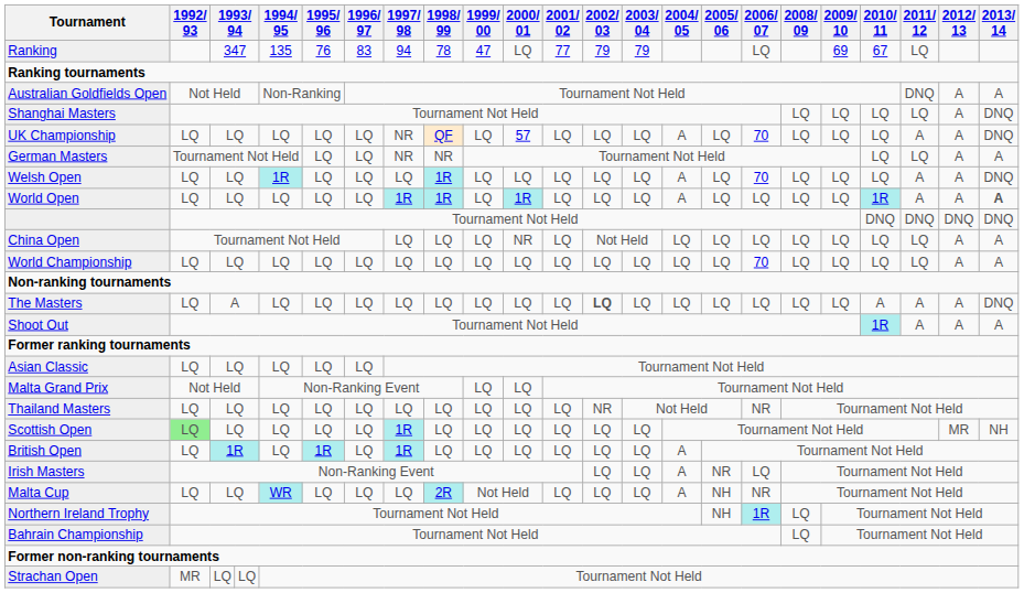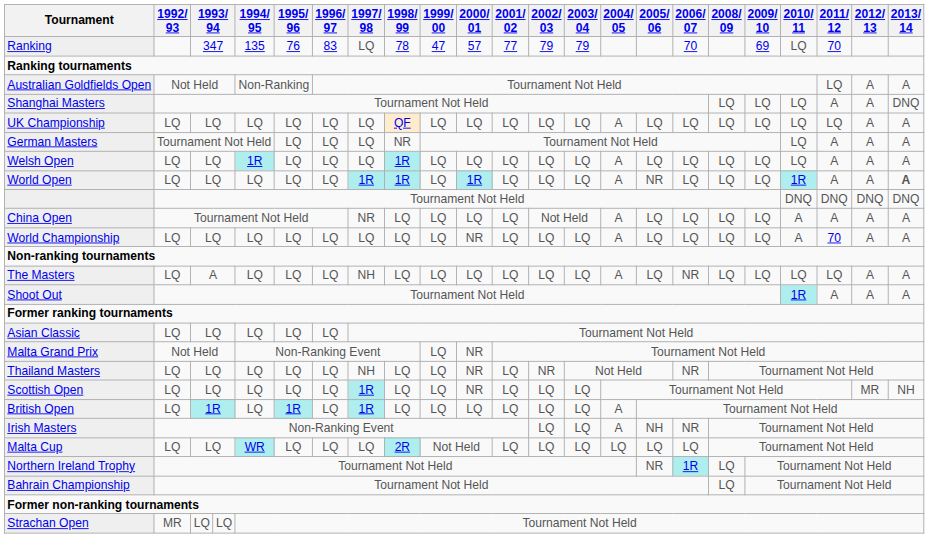Ranking | 1997/ 98: 94 -> LQ
Ranking | 2000/ 01: LQ -> 57
Ranking | 2006/ 07: LQ -> 70
Ranking | 2010/ 11: 67 -> LQ
Ranking | 2011/ 12: LQ -> 70
Australian Goldfields Open | 2011/ 12: DNQ -> LQ
Shanghai Masters | 2011/ 12: LQ -> A
UK Championship | 1997/ 98: NR -> LQ
UK Championship | 2000/ 01: 57 -> LQ
UK Championship | 2006/ 07: 70 -> LQ
UK Championship | 2011/ 12: A -> LQ
UK Championship | 2013/ 14: DNQ -> A
German Masters | 1997/ 98: NR -> LQ
German Masters | 2011/ 12: LQ -> A
Welsh Open | 2006/ 07: 70 -> LQ
Welsh Open | 2013/ 14: DNQ -> A
World Open | 2005/ 06: LQ -> NR
China Open | 1997/ 98: LQ -> NR
China Open | 2000/ 01: NR -> LQ
China Open | 2004/ 05: LQ -> A
China Open | 2010/ 11: LQ -> A
China Open | 2011/ 12: LQ -> A
World Championship | 2000/ 01: LQ -> NR
World Championship | 2004/ 05: LQ -> A
World Championship | 2006/ 07: 70 -> LQ
World Championship | 2010/ 11: LQ -> A
World Championship | 2011/ 12: LQ -> 70
The Masters | 1997/ 98: LQ -> NH
The Masters | 2002/ 03: bold -> normal
The Masters | 2004/ 05: LQ -> A
The Masters | 2006/ 07: LQ -> NR
The Masters | 2010/ 11: A -> LQ
The Masters | 2011/ 12: A -> LQ
The Masters | 2013/ 14: DNQ -> A
Malta Grand Prix | 2000/ 01: LQ -> NR
Thailand Masters | 1997/ 98: LQ -> NH
Thailand Masters | 2000/ 01: LQ -> NR
Scottish Open | 1992/ 93: lightgreen background -> no background
Scottish Open | 2000/ 01: LQ -> NR
Irish Masters | 2005/ 06: NR -> NH
Irish Masters | 2006/ 07: LQ -> NR
Malta Cup | 2004/ 05: A -> LQ
Malta Cup | 2005/ 06: NH -> LQ
Malta Cup | 2006/ 07: NR -> LQ
Northern Ireland Trophy | 2005/ 06: NH -> NR
